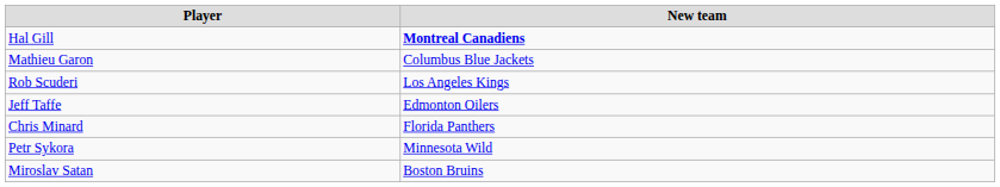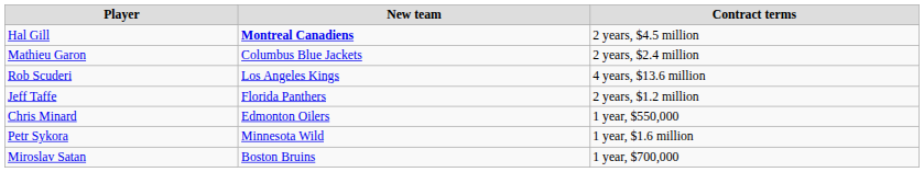+ column: Contract terms | 2 years, $4.5 million | 2 years, $2.4 million | 4 years, $13.6 million | 2 years, $1.2 million | 1 year, $550,000 | 1 year, $1.6 million | 1 year, $700,000
Jeff Taffe | New team: Edmonton Oilers -> Florida Panthers
Chris Minard | New team: Florida Panthers -> Edmonton Oilers
